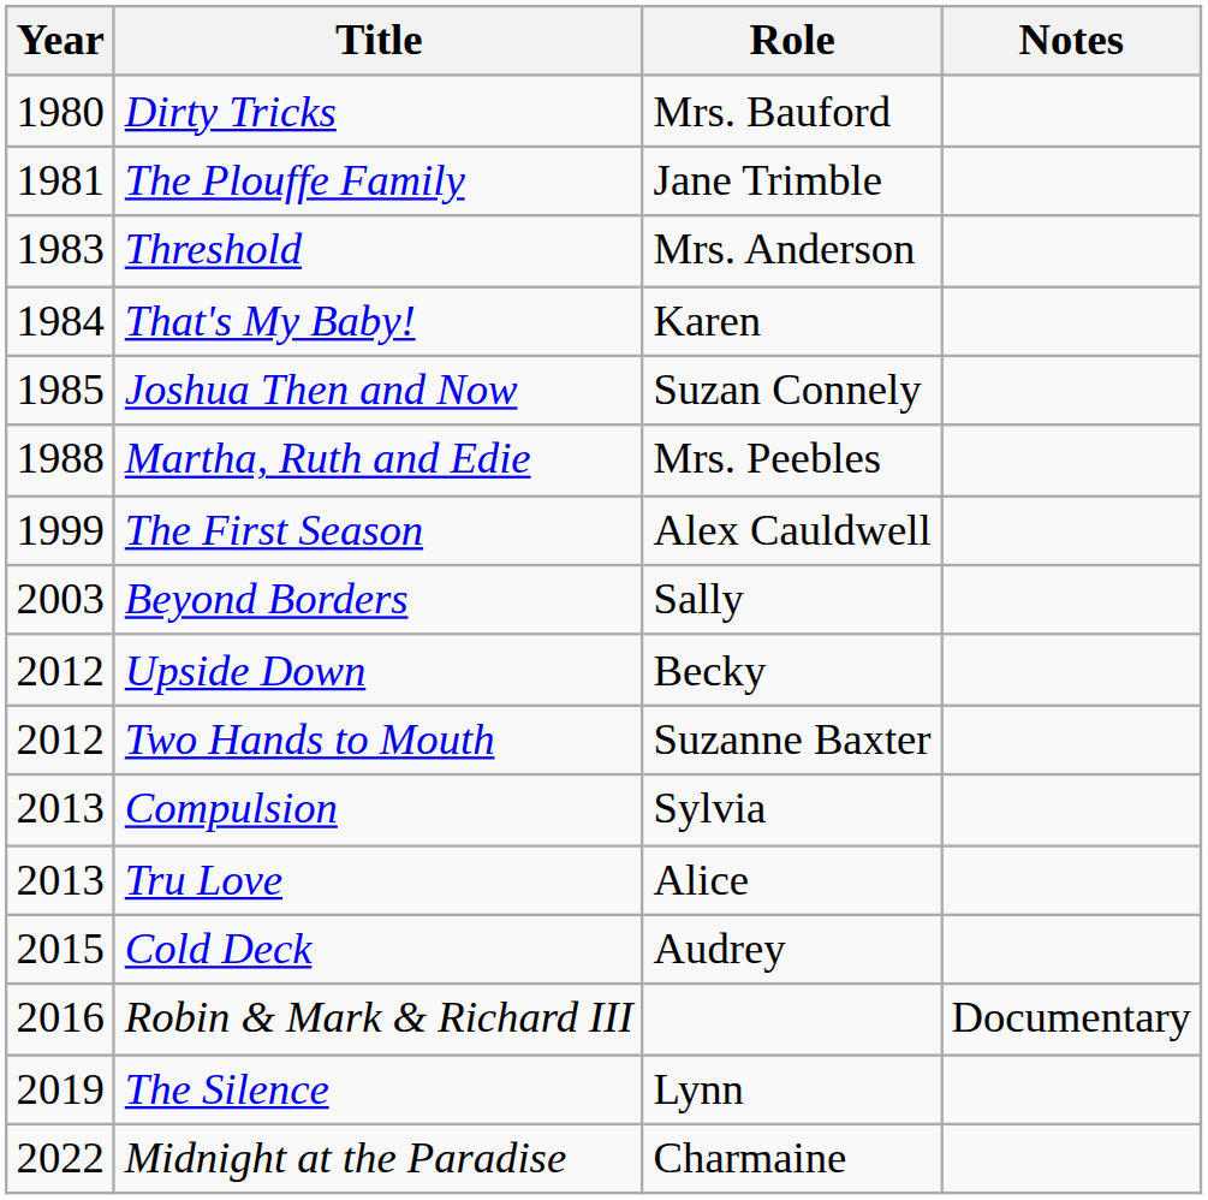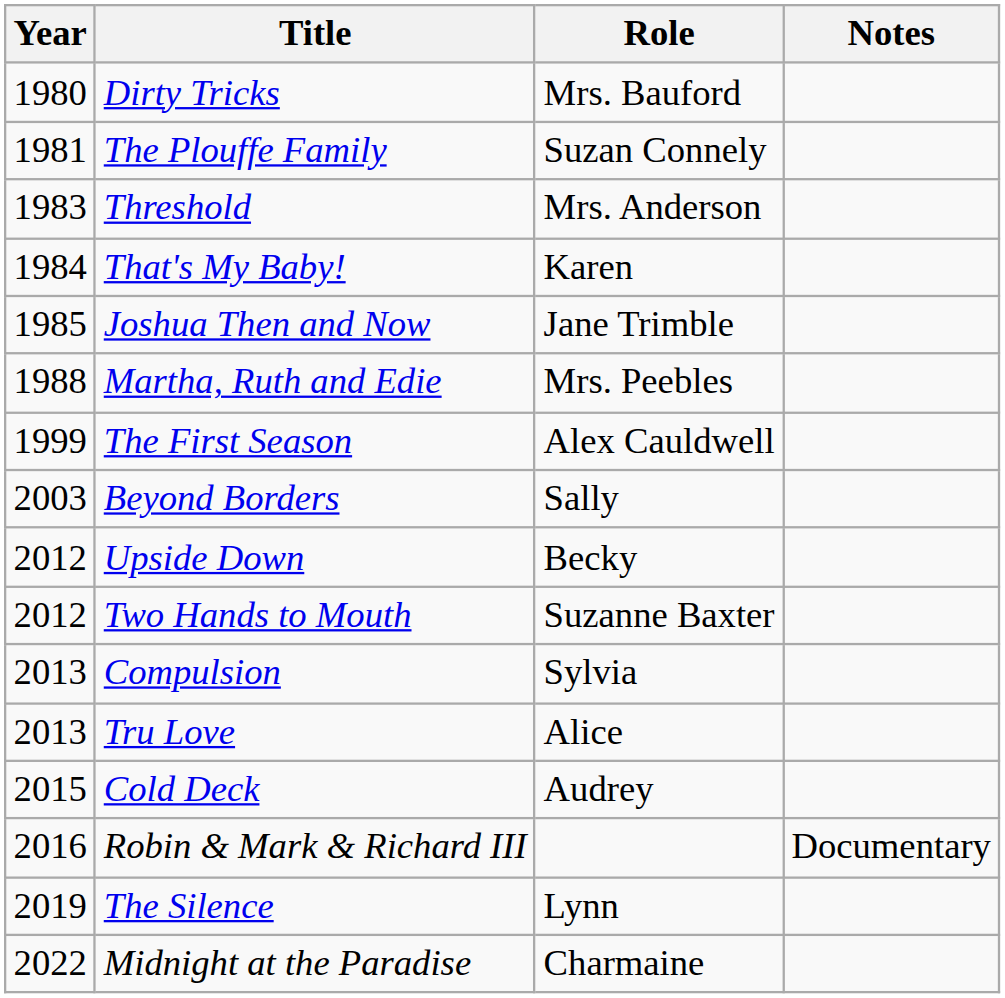The Plouffe Family | Role: Jane Trimble -> Suzan Connely
Joshua Then and Now | Role: Suzan Connely -> Jane Trimble
